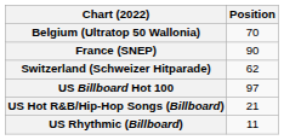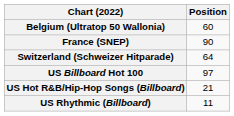Belgium (Ultratop 50 Wallonia) | Position: 70 -> 60
Switzerland (Schweizer Hitparade) | Position: 62 -> 64
